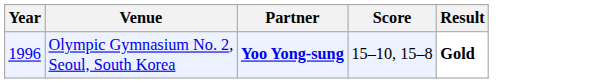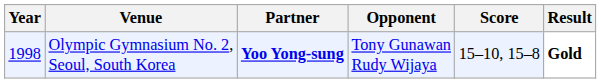+ column: Opponent | Tony Gunawan Rudy Wijaya
Olympic Gymnasium No. 2, Seoul, South Korea | Year: 1996 -> 1998
